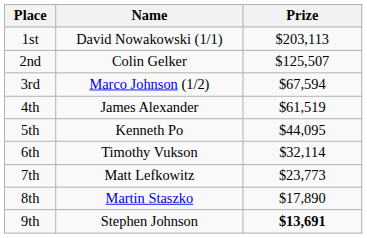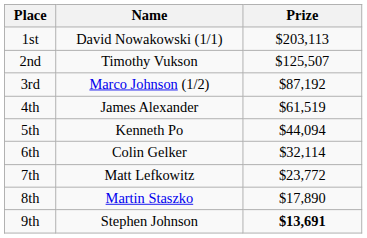2nd | Name: Colin Gelker -> Timothy Vukson
3rd | Prize: $67,594 -> $87,192
5th | Prize: $44,095 -> $44,094
6th | Name: Timothy Vukson -> Colin Gelker
7th | Prize: $23,773 -> $23,772
